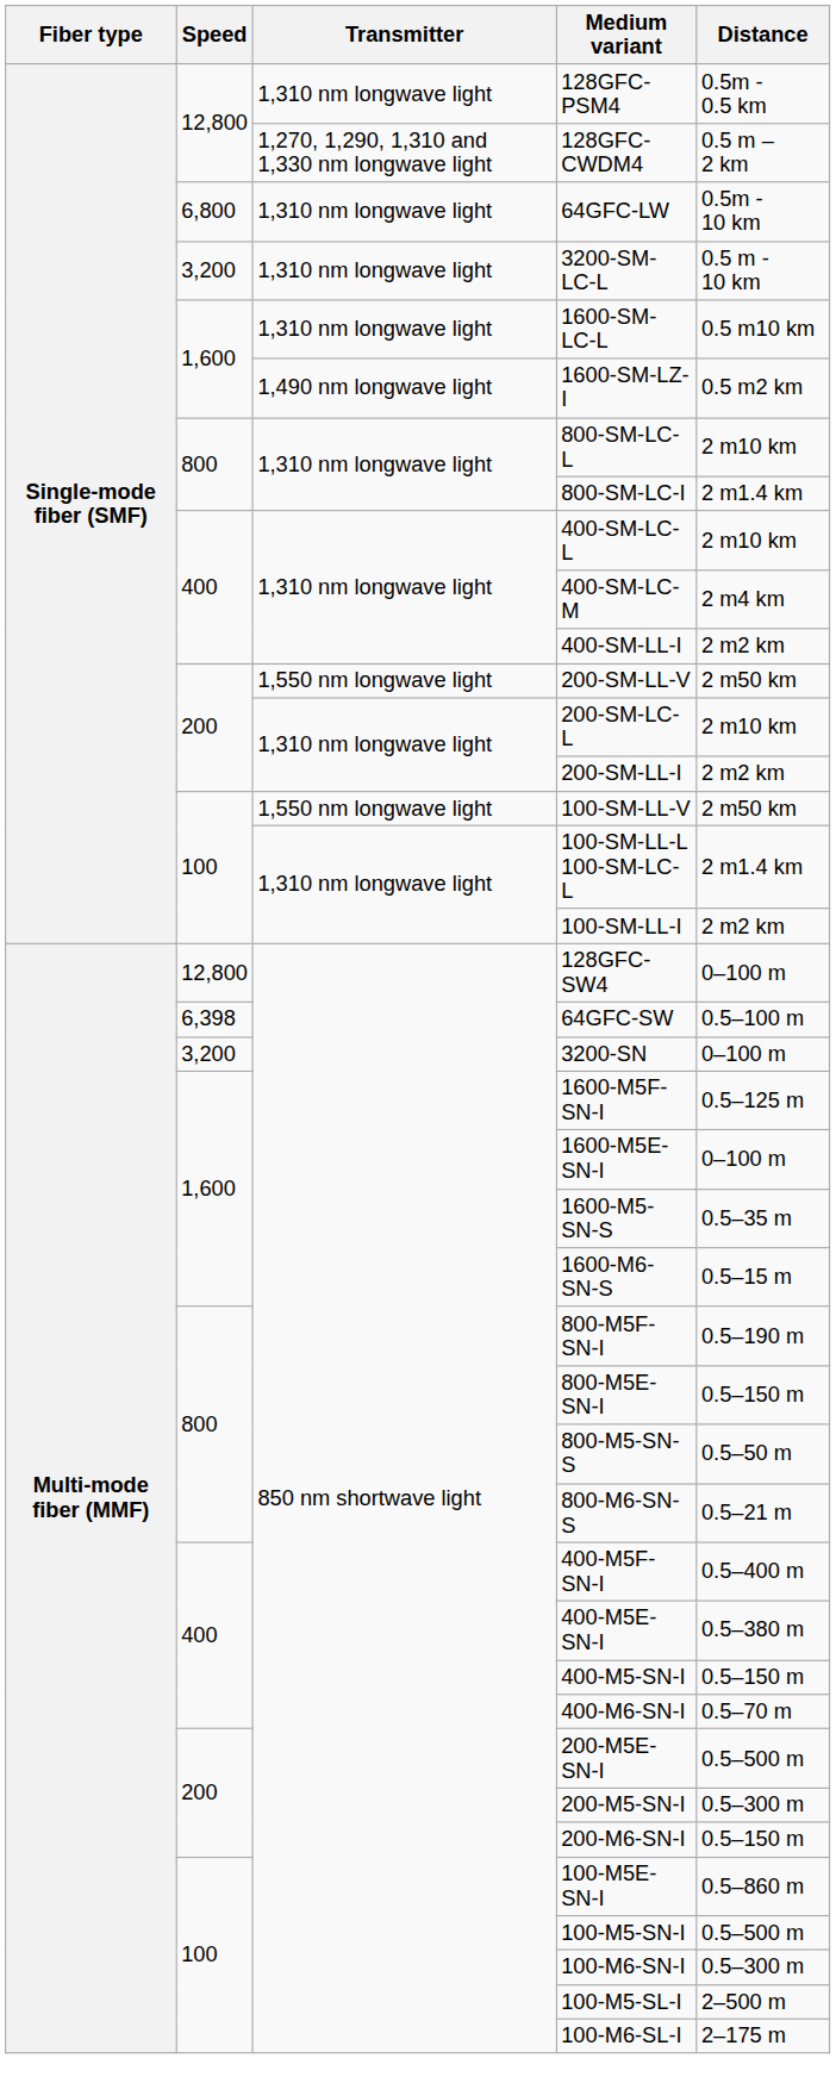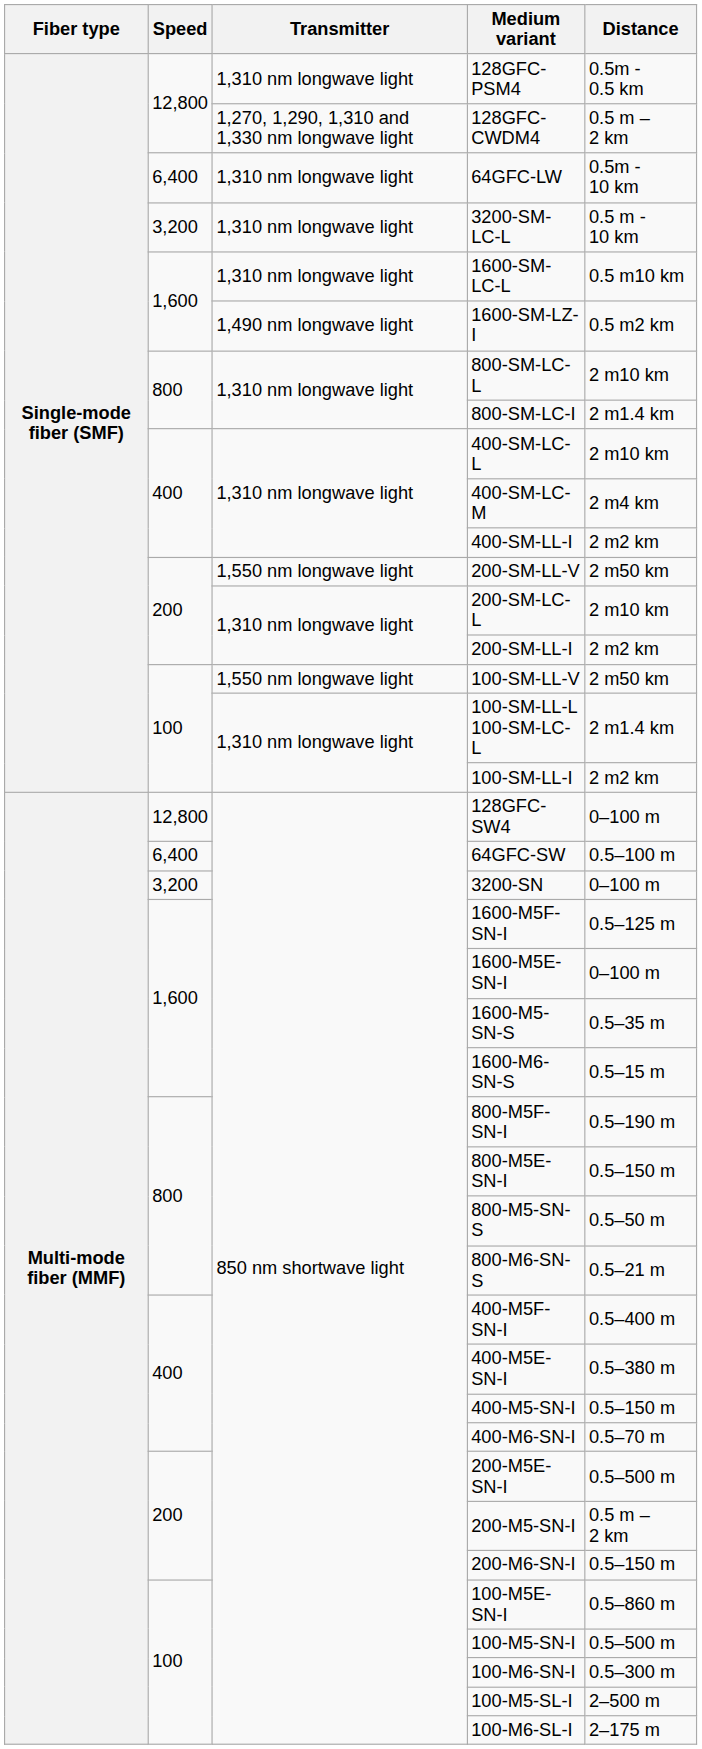64GFC-LW | Speed: 6,800 -> 6,400
64GFC-SW | Speed: 6,398 -> 6,400
200-M5-SN-I | Distance: 0.5–300 m -> 0.5 m – 2 km
